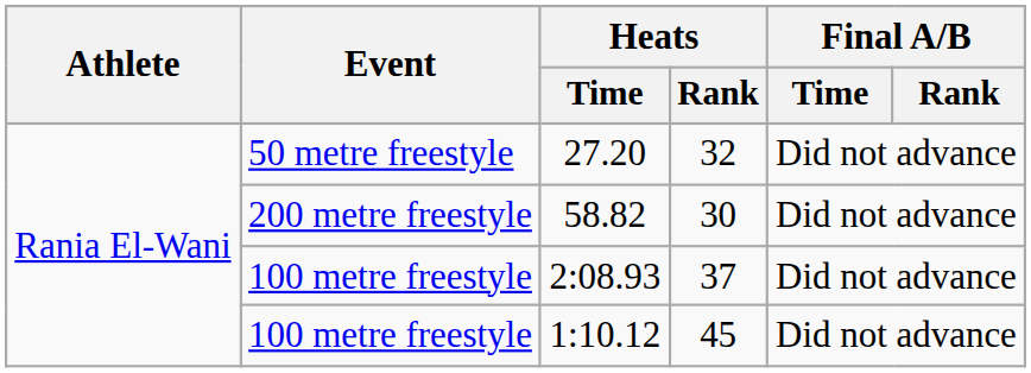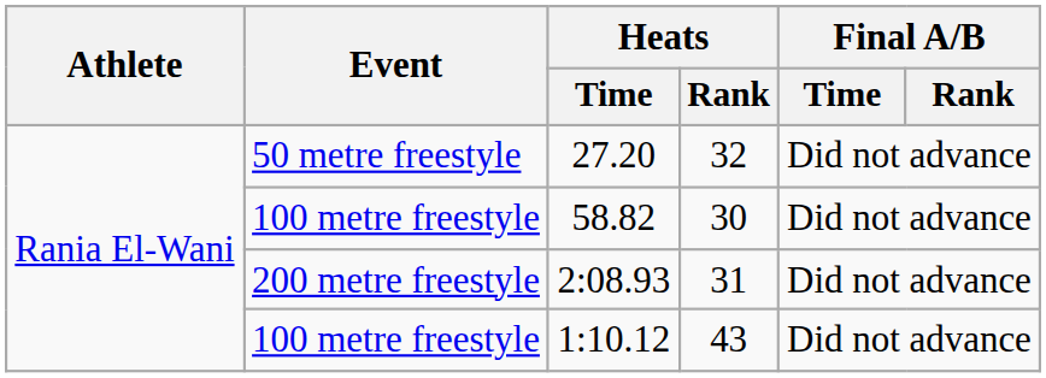58.82 | Event: 200 metre freestyle -> 100 metre freestyle
2:08.93 | Event: 100 metre freestyle -> 200 metre freestyle
2:08.93 | Heats / Rank: 37 -> 31
1:10.12 | Heats / Rank: 45 -> 43
